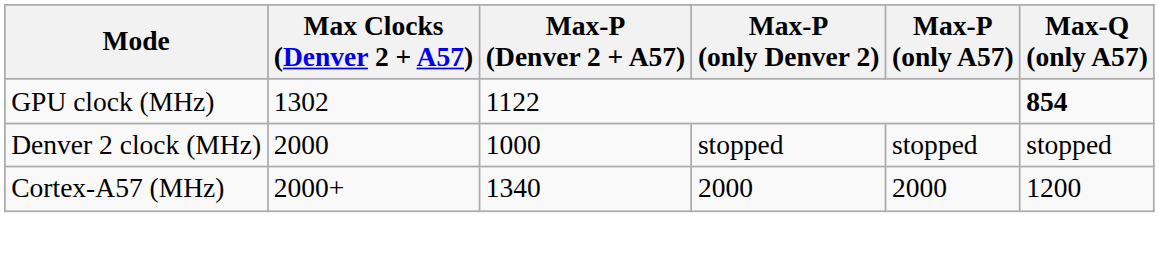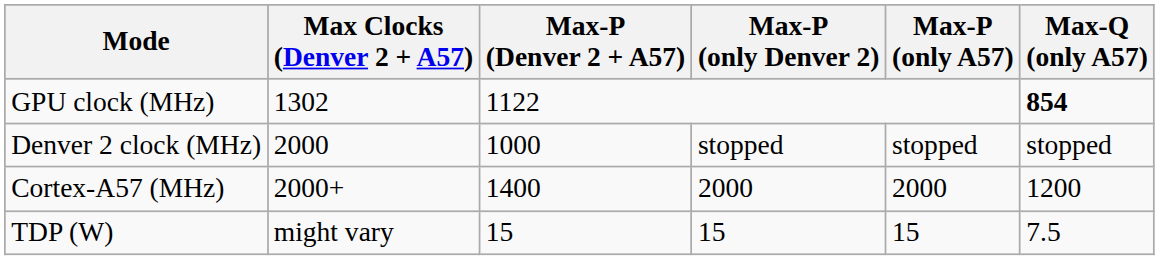Cortex-A57 (MHz) | Max-P (Denver 2 + A57): 1340 -> 1400
+ row: TDP (W) | might vary | 15 | 15 | 15 | 7.5
